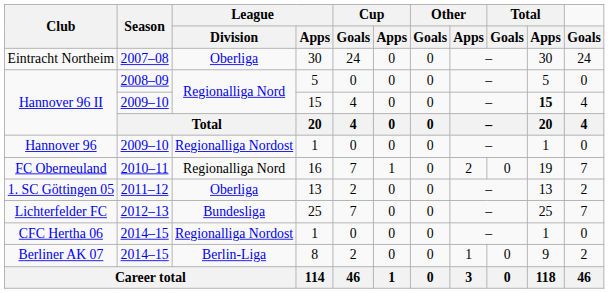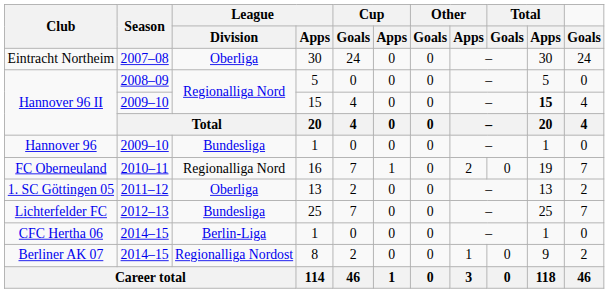Hannover 96 | League / Division: Regionalliga Nordost -> Bundesliga
CFC Hertha 06 | League / Division: Regionalliga Nordost -> Berlin-Liga
Berliner AK 07 | League / Division: Berlin-Liga -> Regionalliga Nordost
